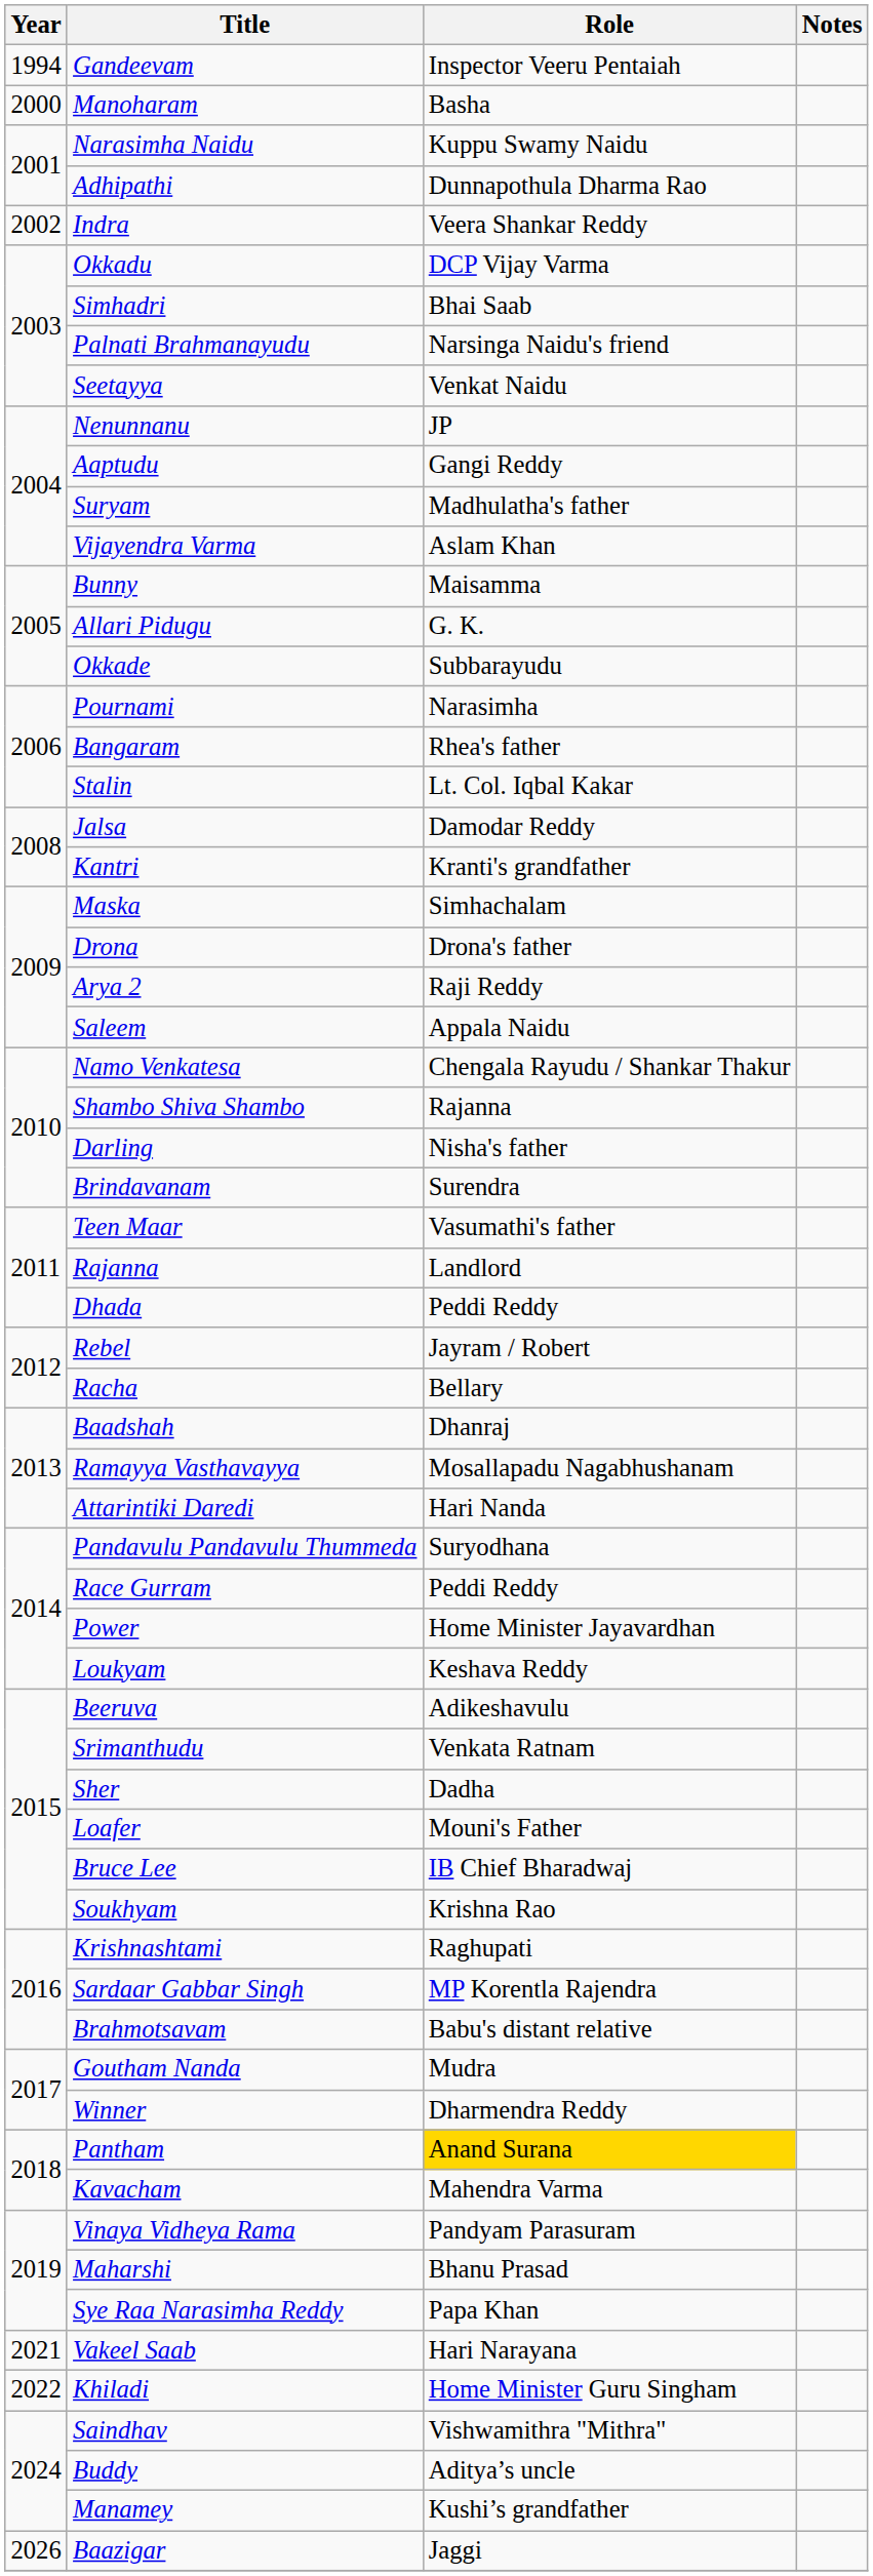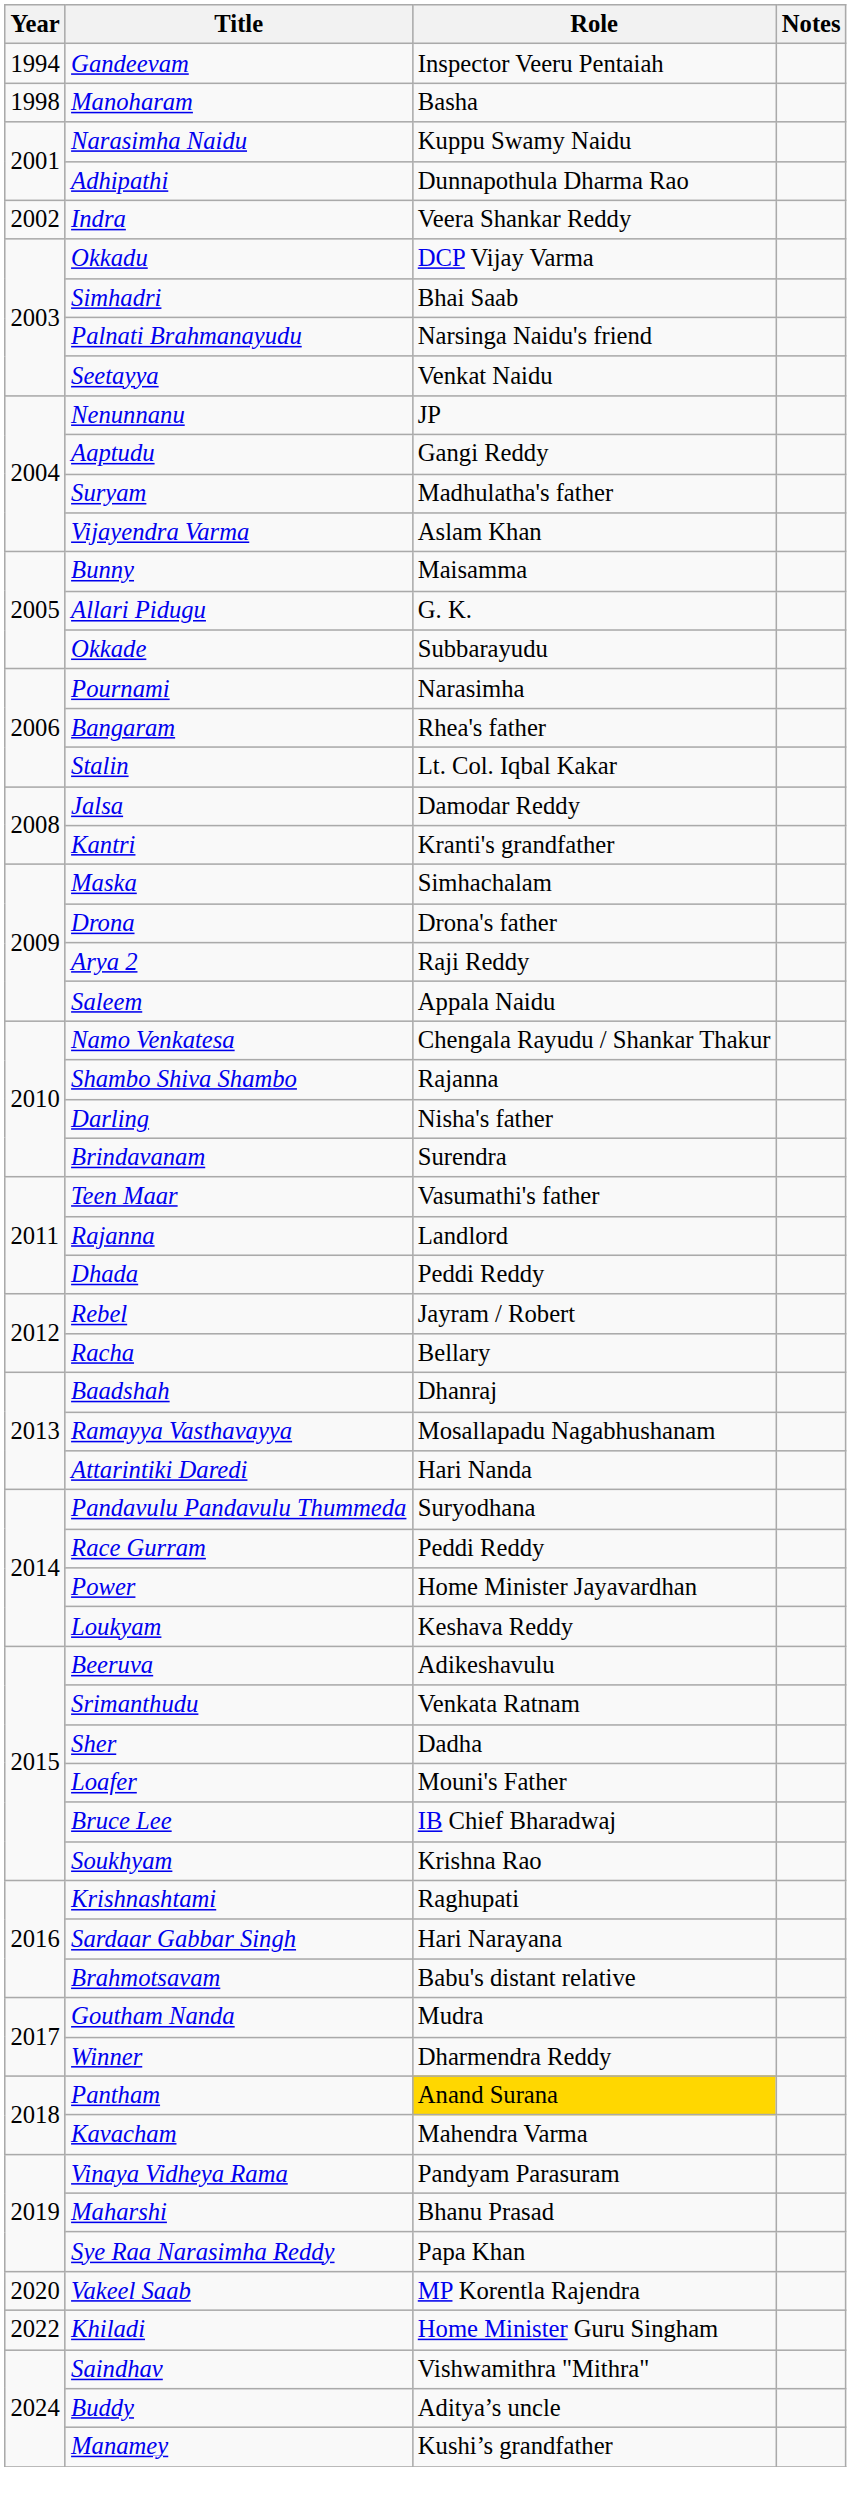Manoharam | Year: 2000 -> 1998
Sardaar Gabbar Singh | Role: MP Korentla Rajendra -> Hari Narayana
Vakeel Saab | Year: 2021 -> 2020
Vakeel Saab | Role: Hari Narayana -> MP Korentla Rajendra
- row: 2026 | Baazigar | Jaggi
